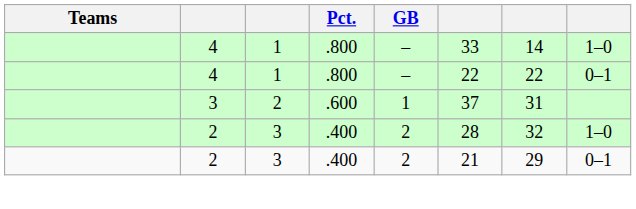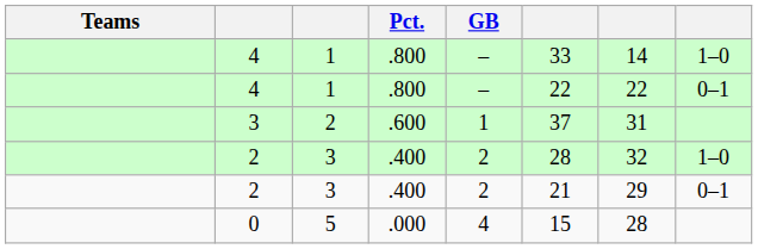+ row: 0 | 5 | .000 | 4 | 15 | 28
